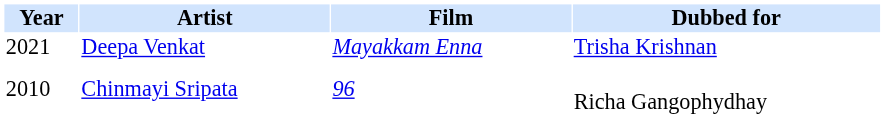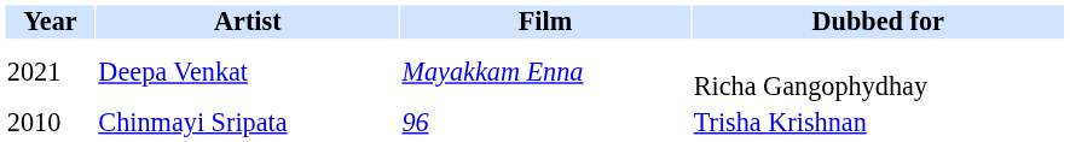Deepa Venkat | Dubbed for: Trisha Krishnan -> Richa Gangophydhay
Chinmayi Sripata | Dubbed for: Richa Gangophydhay -> Trisha Krishnan
